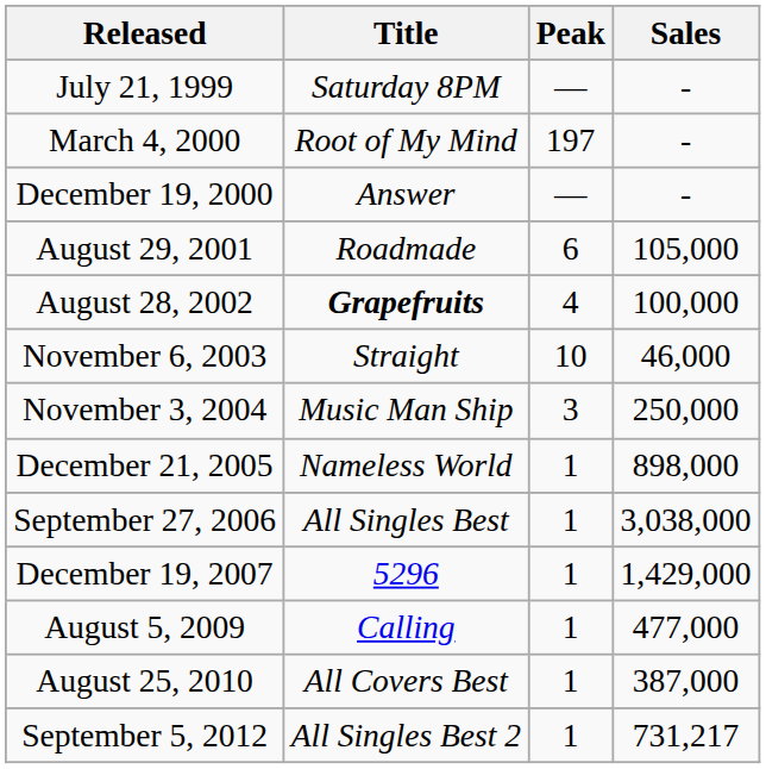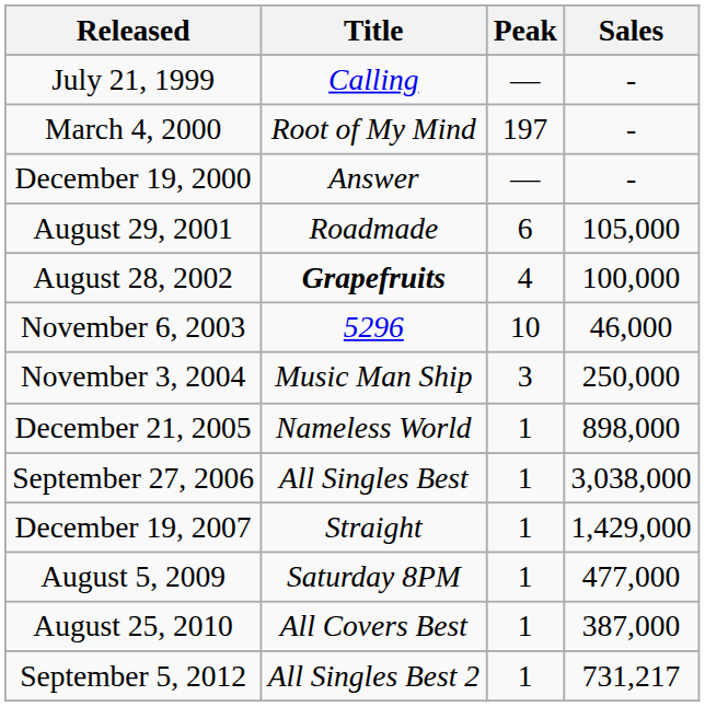July 21, 1999 | Title: Saturday 8PM -> Calling
November 6, 2003 | Title: Straight -> 5296
December 19, 2007 | Title: 5296 -> Straight
August 5, 2009 | Title: Calling -> Saturday 8PM
